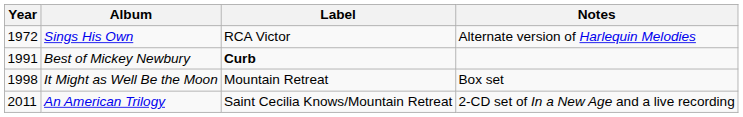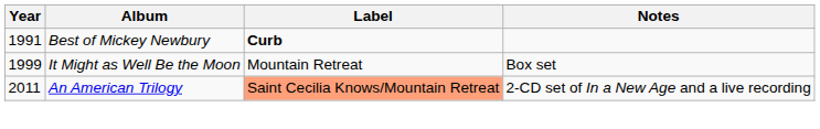- row: 1972 | Sings His Own | RCA Victor | Alternate version of Harlequin Melodies
It Might as Well Be the Moon | Year: 1998 -> 1999
An American Trilogy | Label: no background -> lightsalmon background
